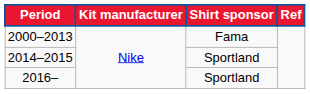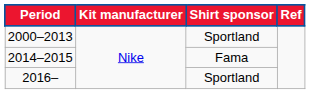2000–2013 | Shirt sponsor: Fama -> Sportland
2014–2015 | Shirt sponsor: Sportland -> Fama
